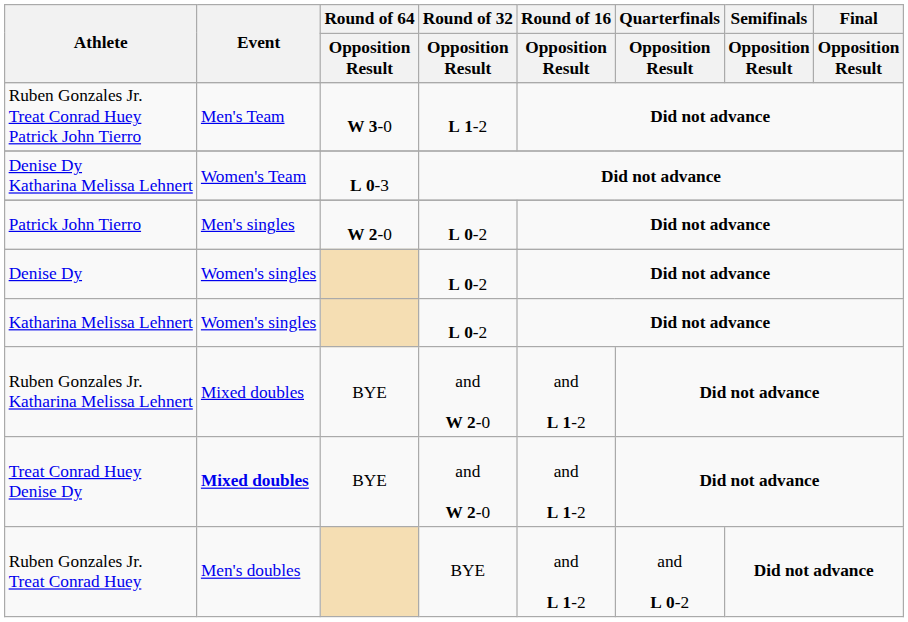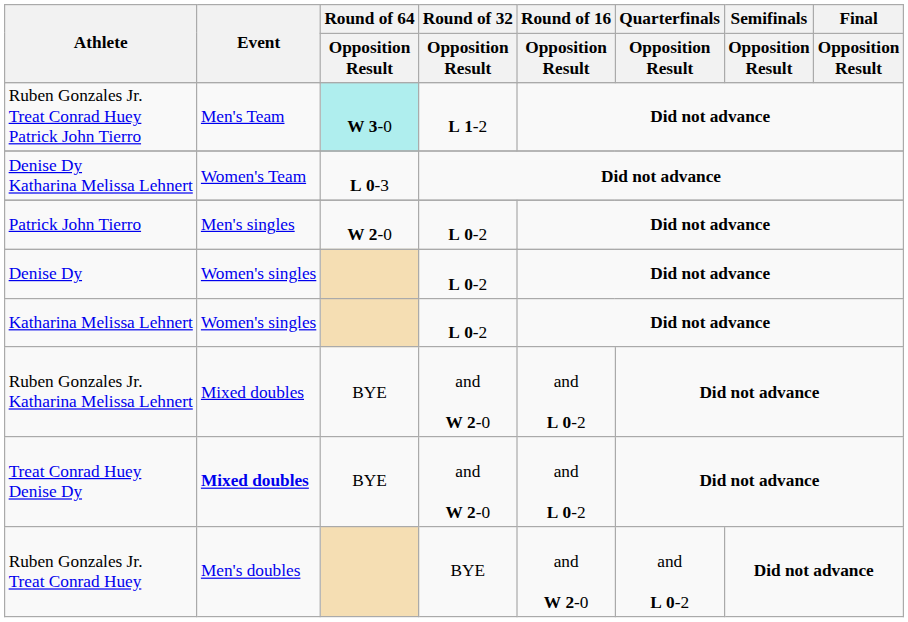Ruben Gonzales Jr. Treat Conrad Huey Patrick John Tierro | Round of 64 / Opposition Result: no background -> paleturquoise background
Ruben Gonzales Jr. Katharina Melissa Lehnert | Round of 16 / Opposition Result: and L 1-2 -> and L 0-2
Treat Conrad Huey Denise Dy | Round of 16 / Opposition Result: and L 1-2 -> and L 0-2
Ruben Gonzales Jr. Treat Conrad Huey | Round of 16 / Opposition Result: and L 1-2 -> and W 2-0
